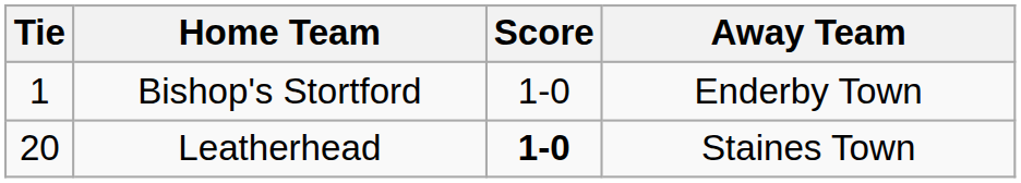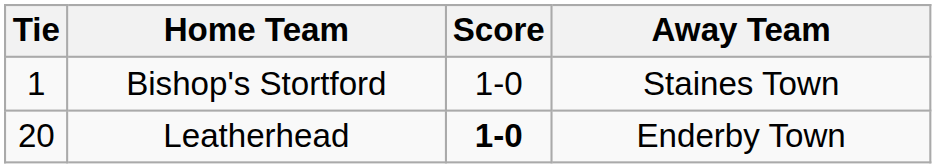Bishop's Stortford | Away Team: Enderby Town -> Staines Town
Leatherhead | Away Team: Staines Town -> Enderby Town
